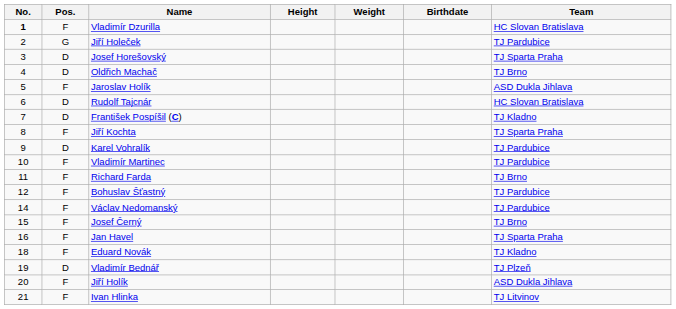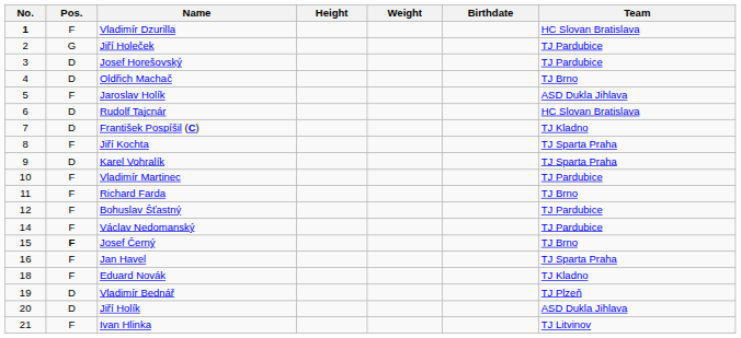Josef Horešovský | Team: TJ Sparta Praha -> TJ Pardubice
Karel Vohralík | Team: TJ Pardubice -> TJ Sparta Praha
Josef Černý | Pos.: normal -> bold
Jiří Holík | Pos.: F -> D
